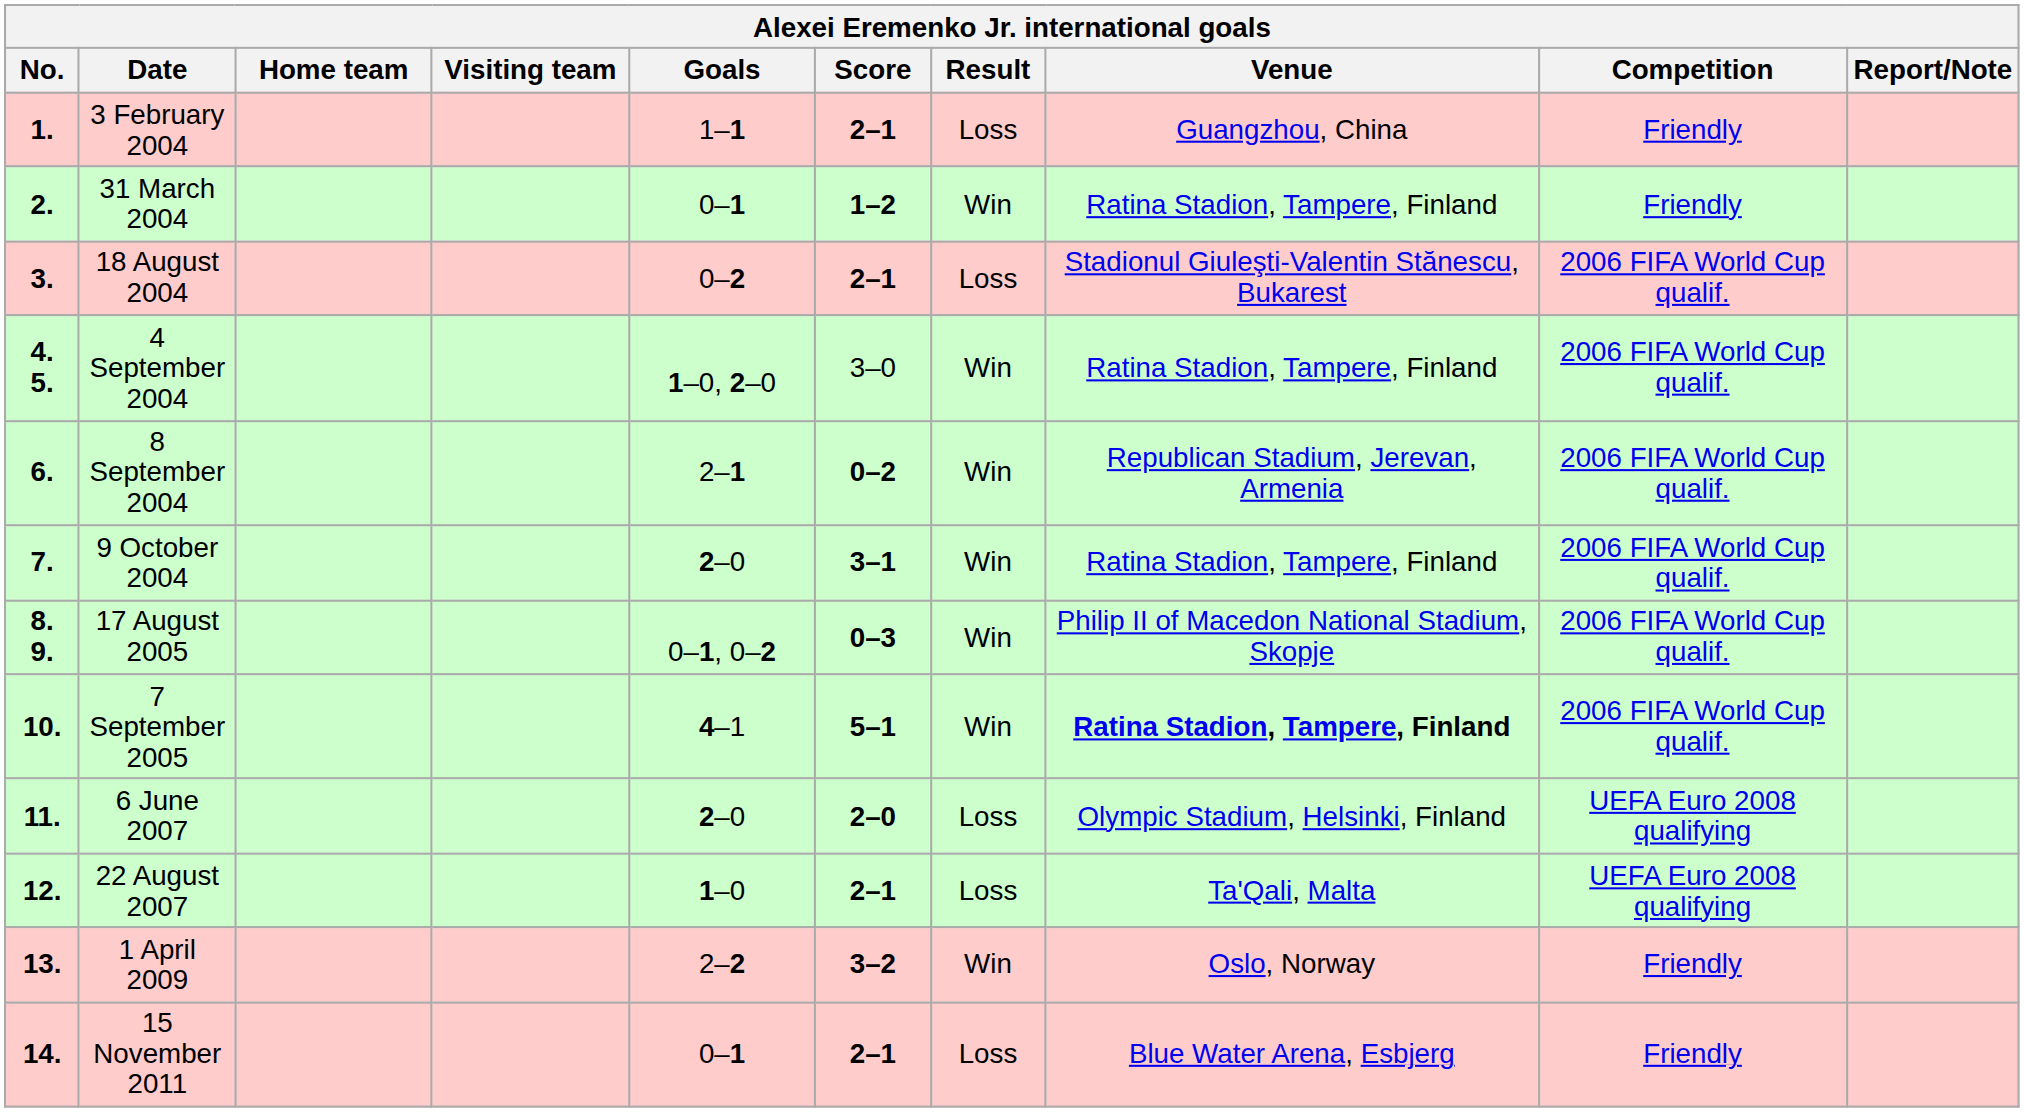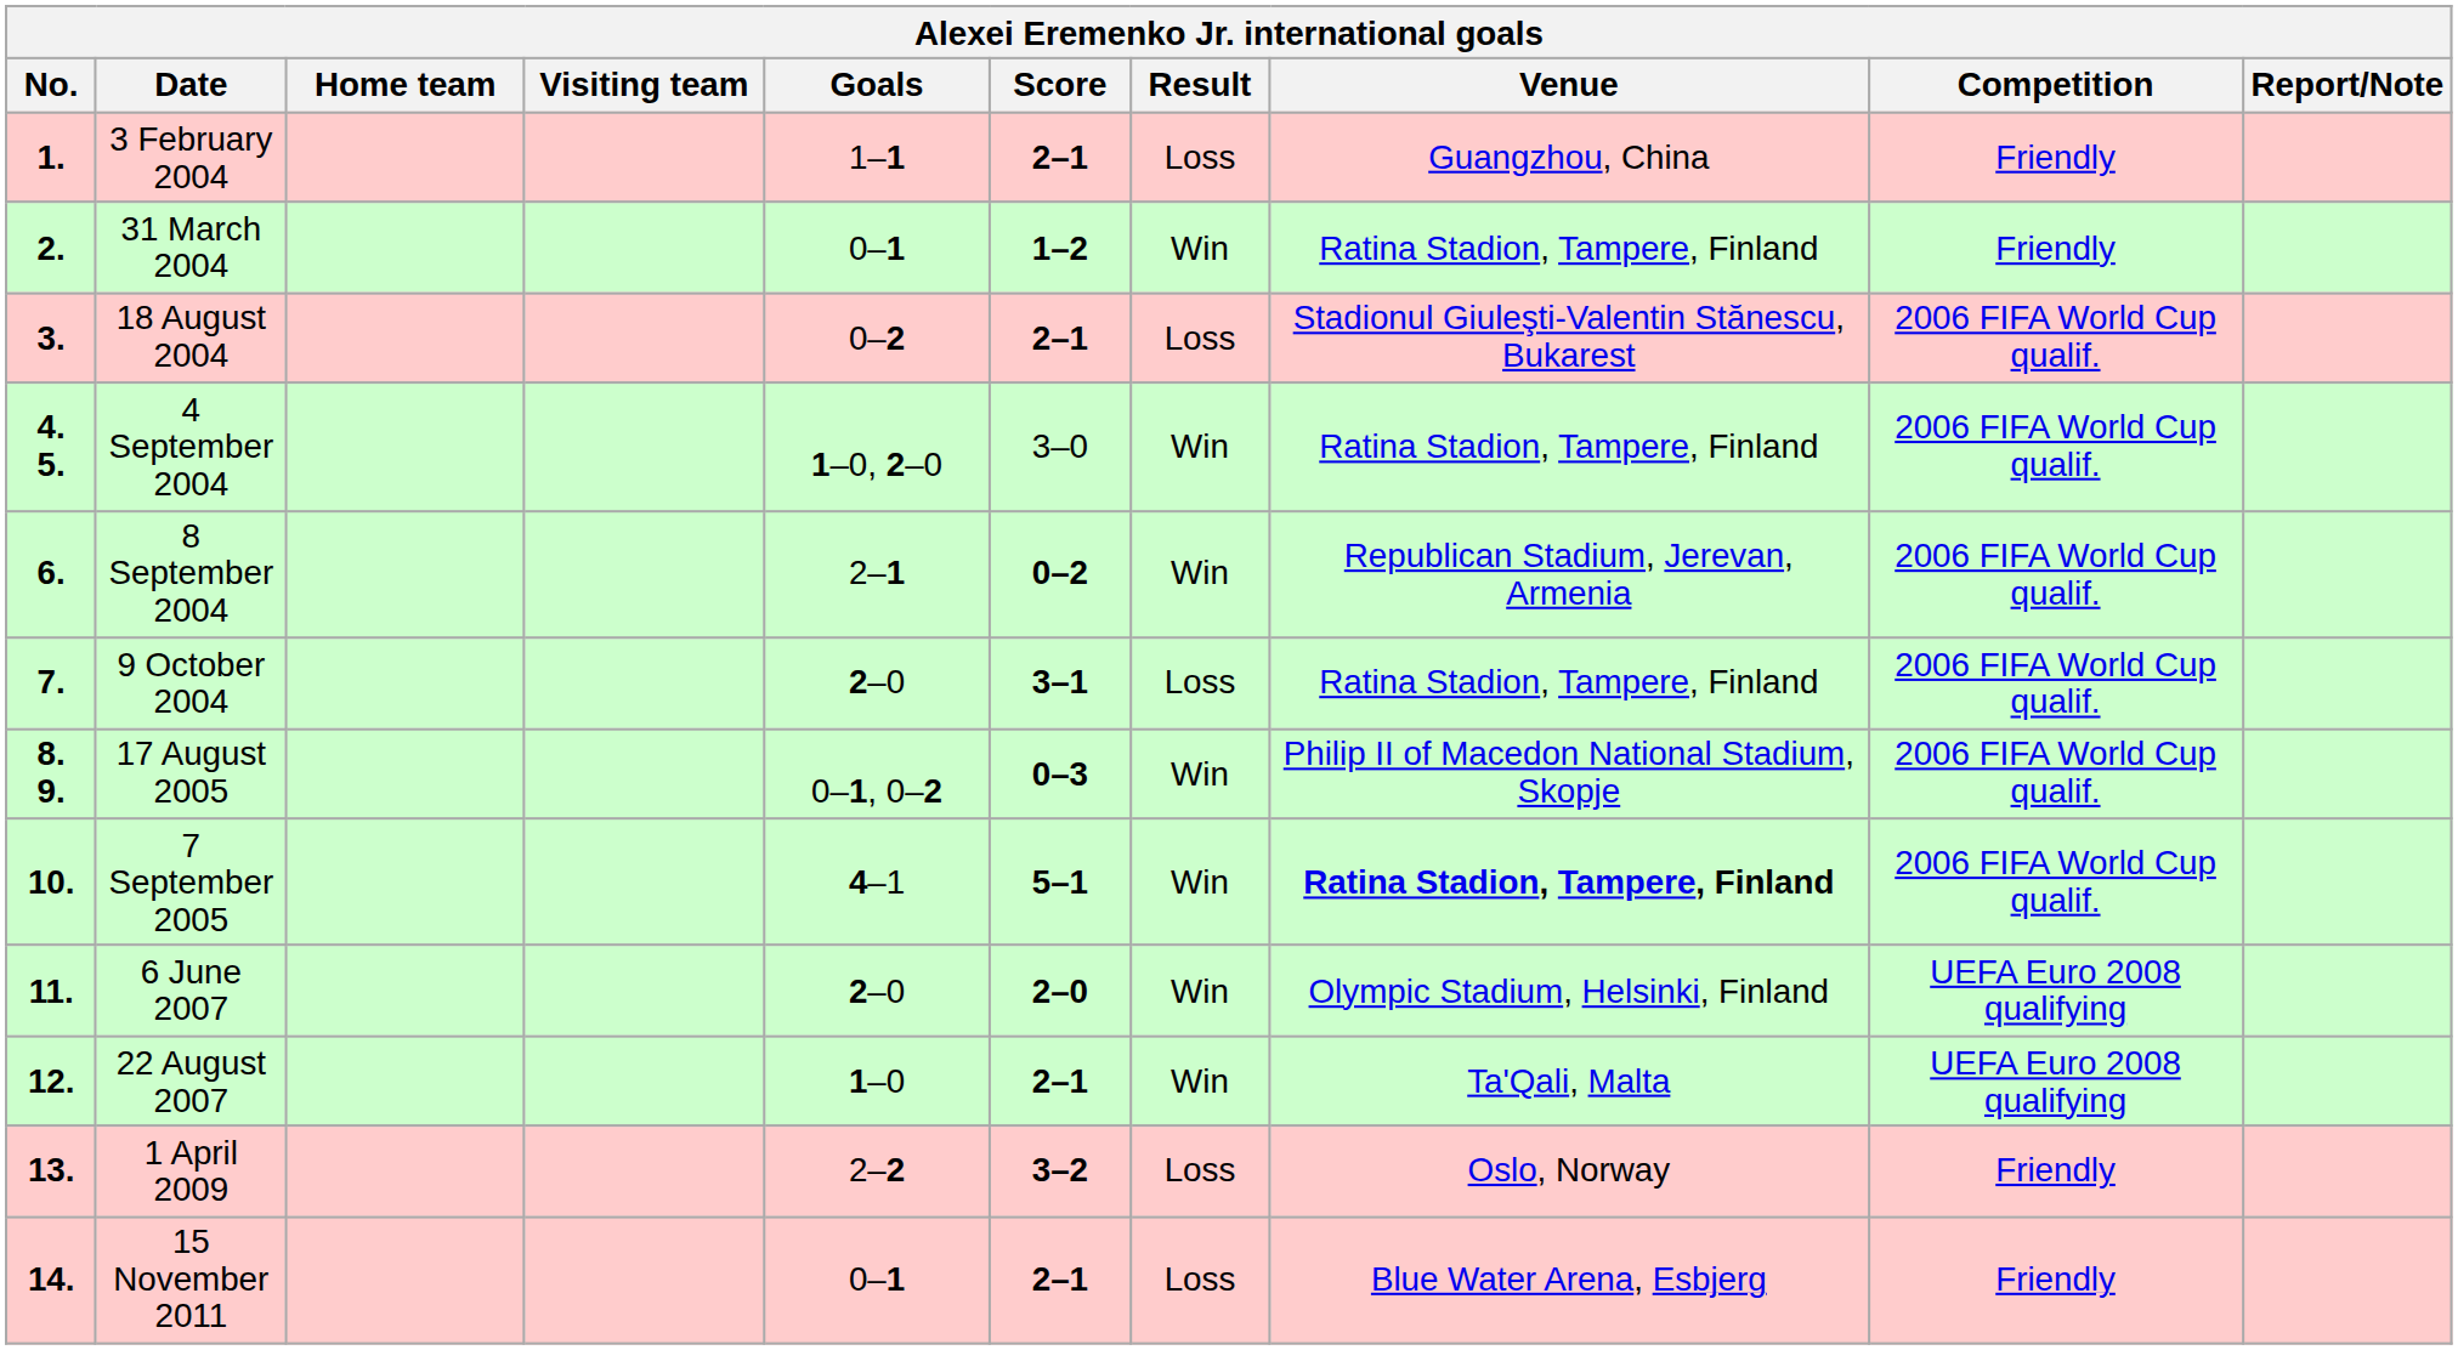9 October 2004 | Result: Win -> Loss
6 June 2007 | Result: Loss -> Win
22 August 2007 | Result: Loss -> Win
1 April 2009 | Result: Win -> Loss
